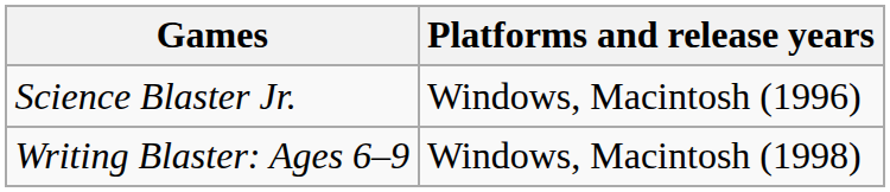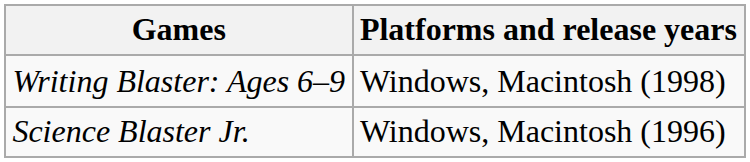rows swapped: Science Blaster Jr. <-> Writing Blaster: Ages 6–9
